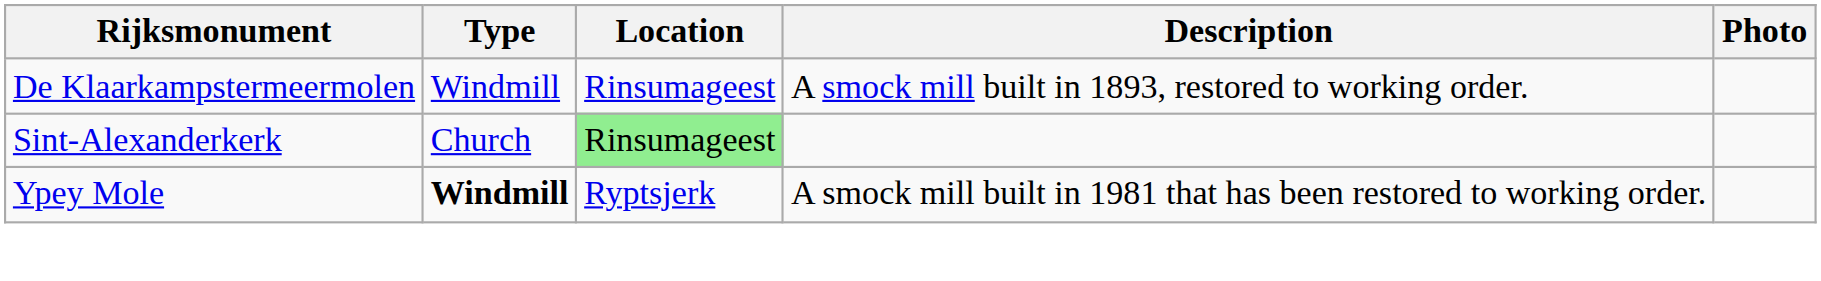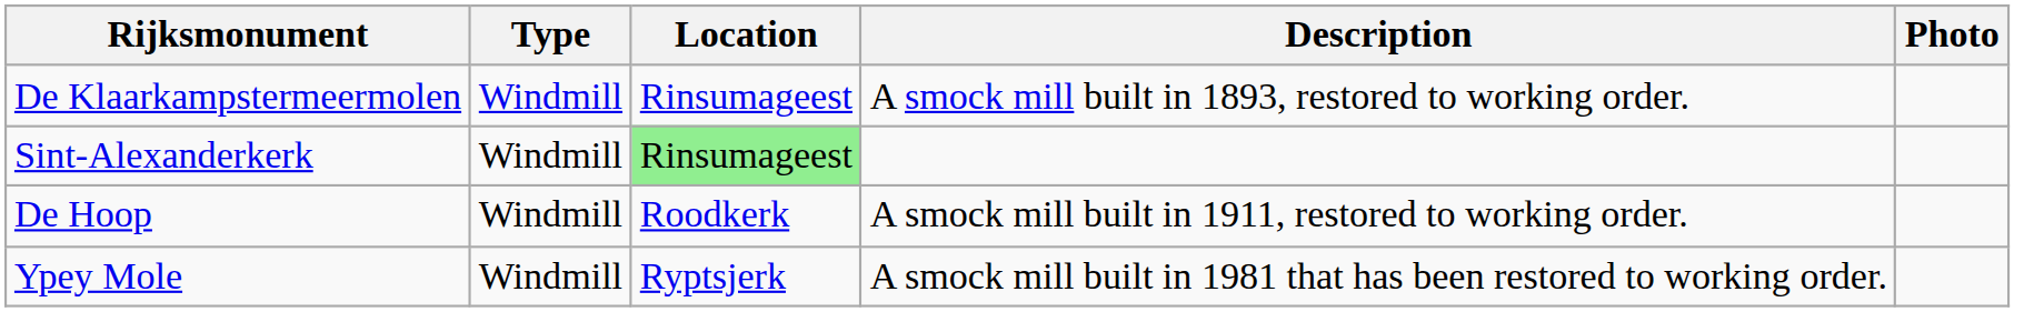Sint-Alexanderkerk | Type: Church -> Windmill
+ row: De Hoop | Windmill | Roodkerk | A smock mill built in 1911, restored to working order.
Ypey Mole | Type: bold -> normal
